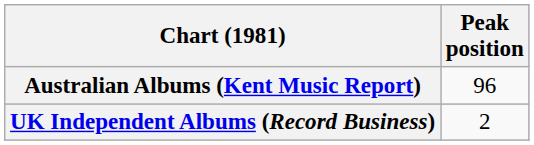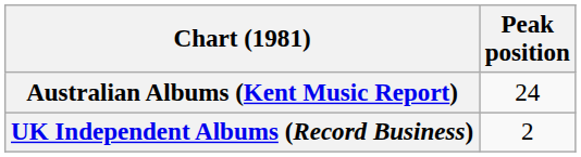Australian Albums (Kent Music Report) | Peak position: 96 -> 24
